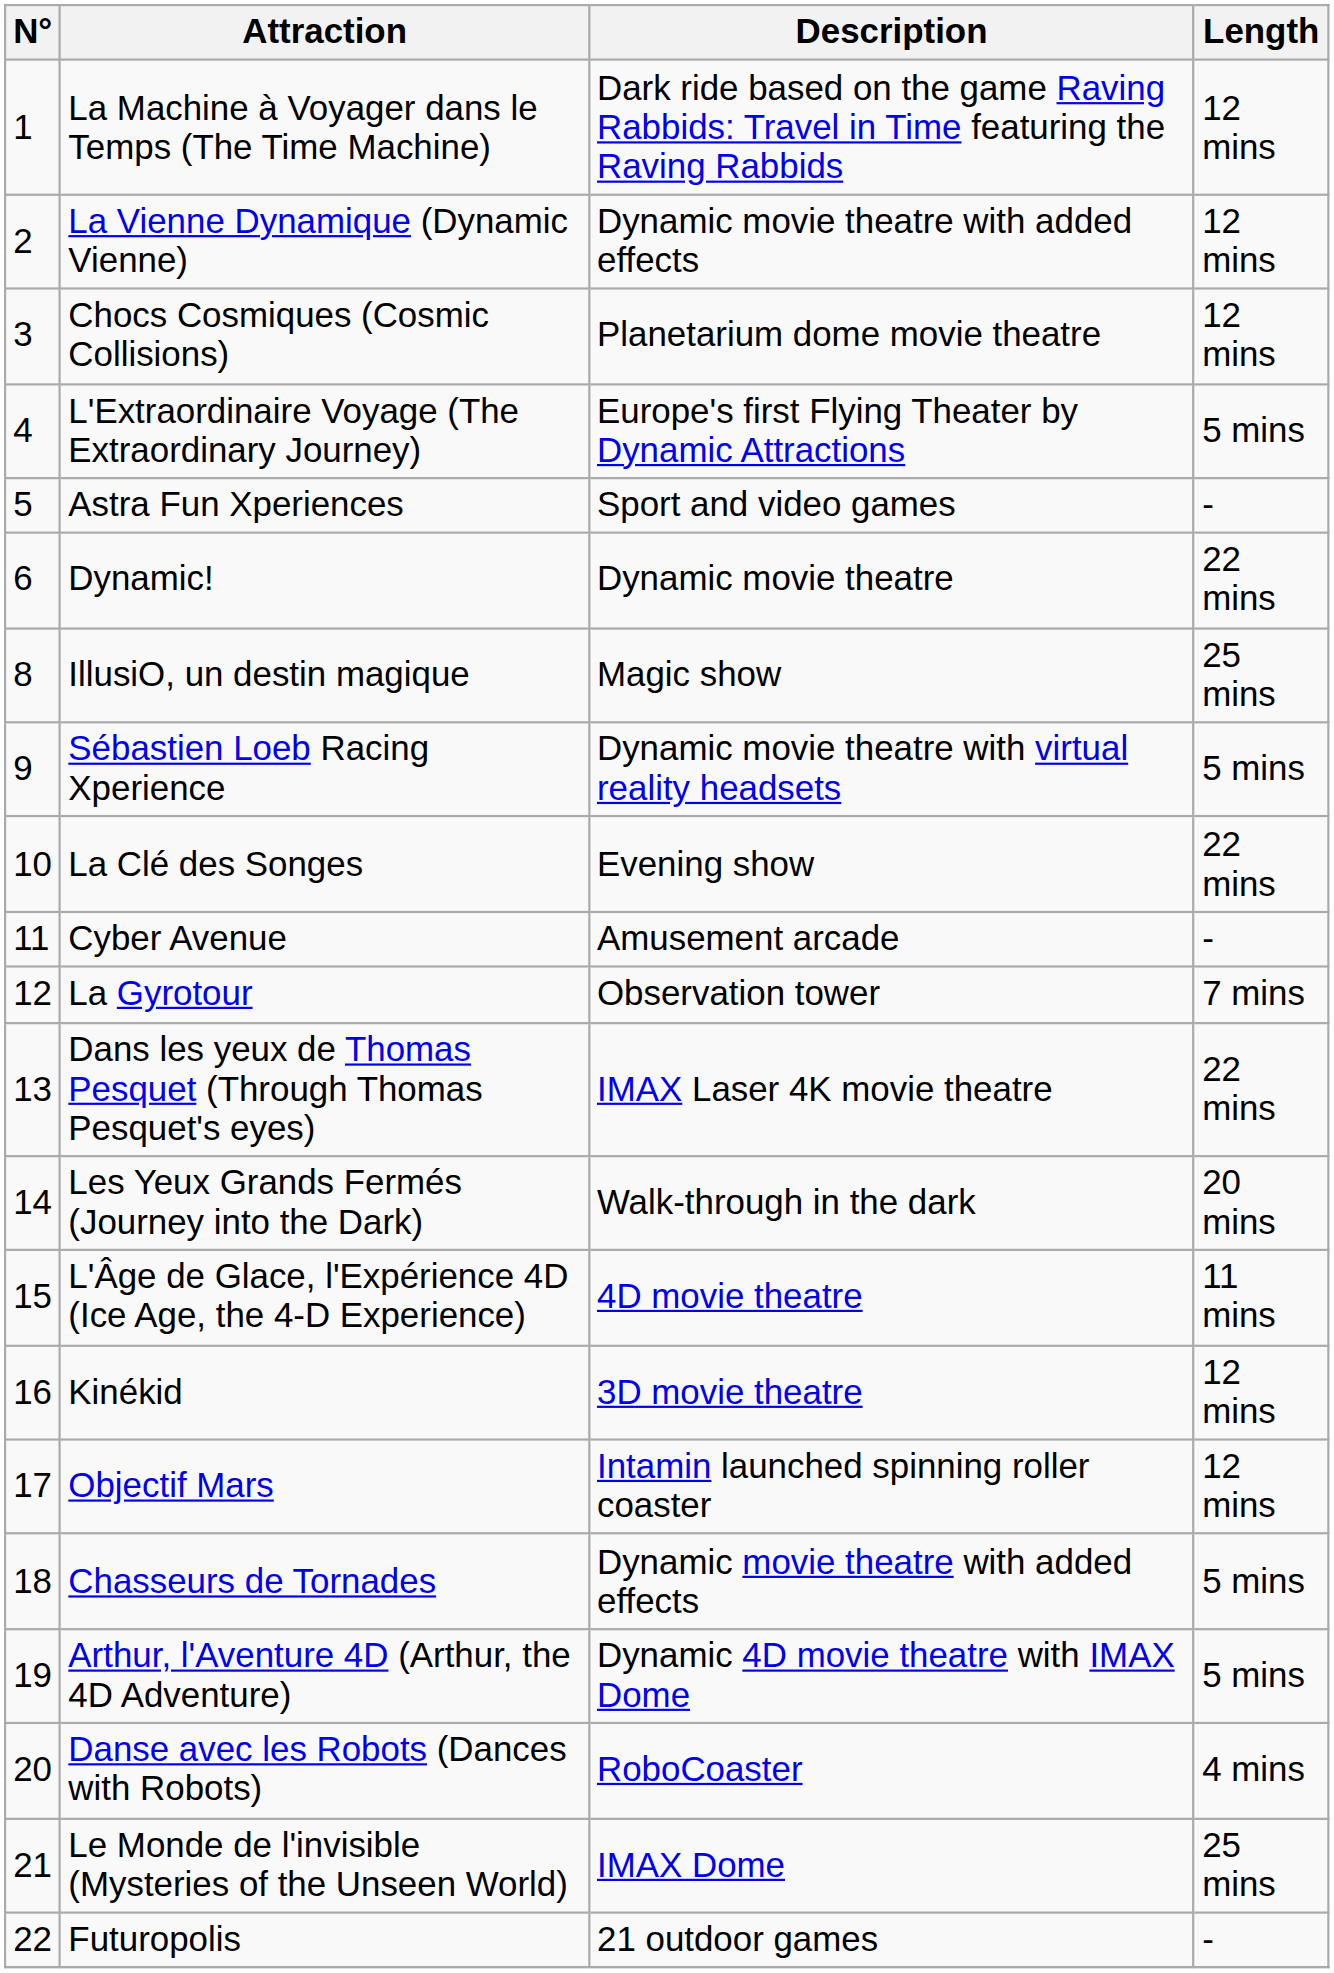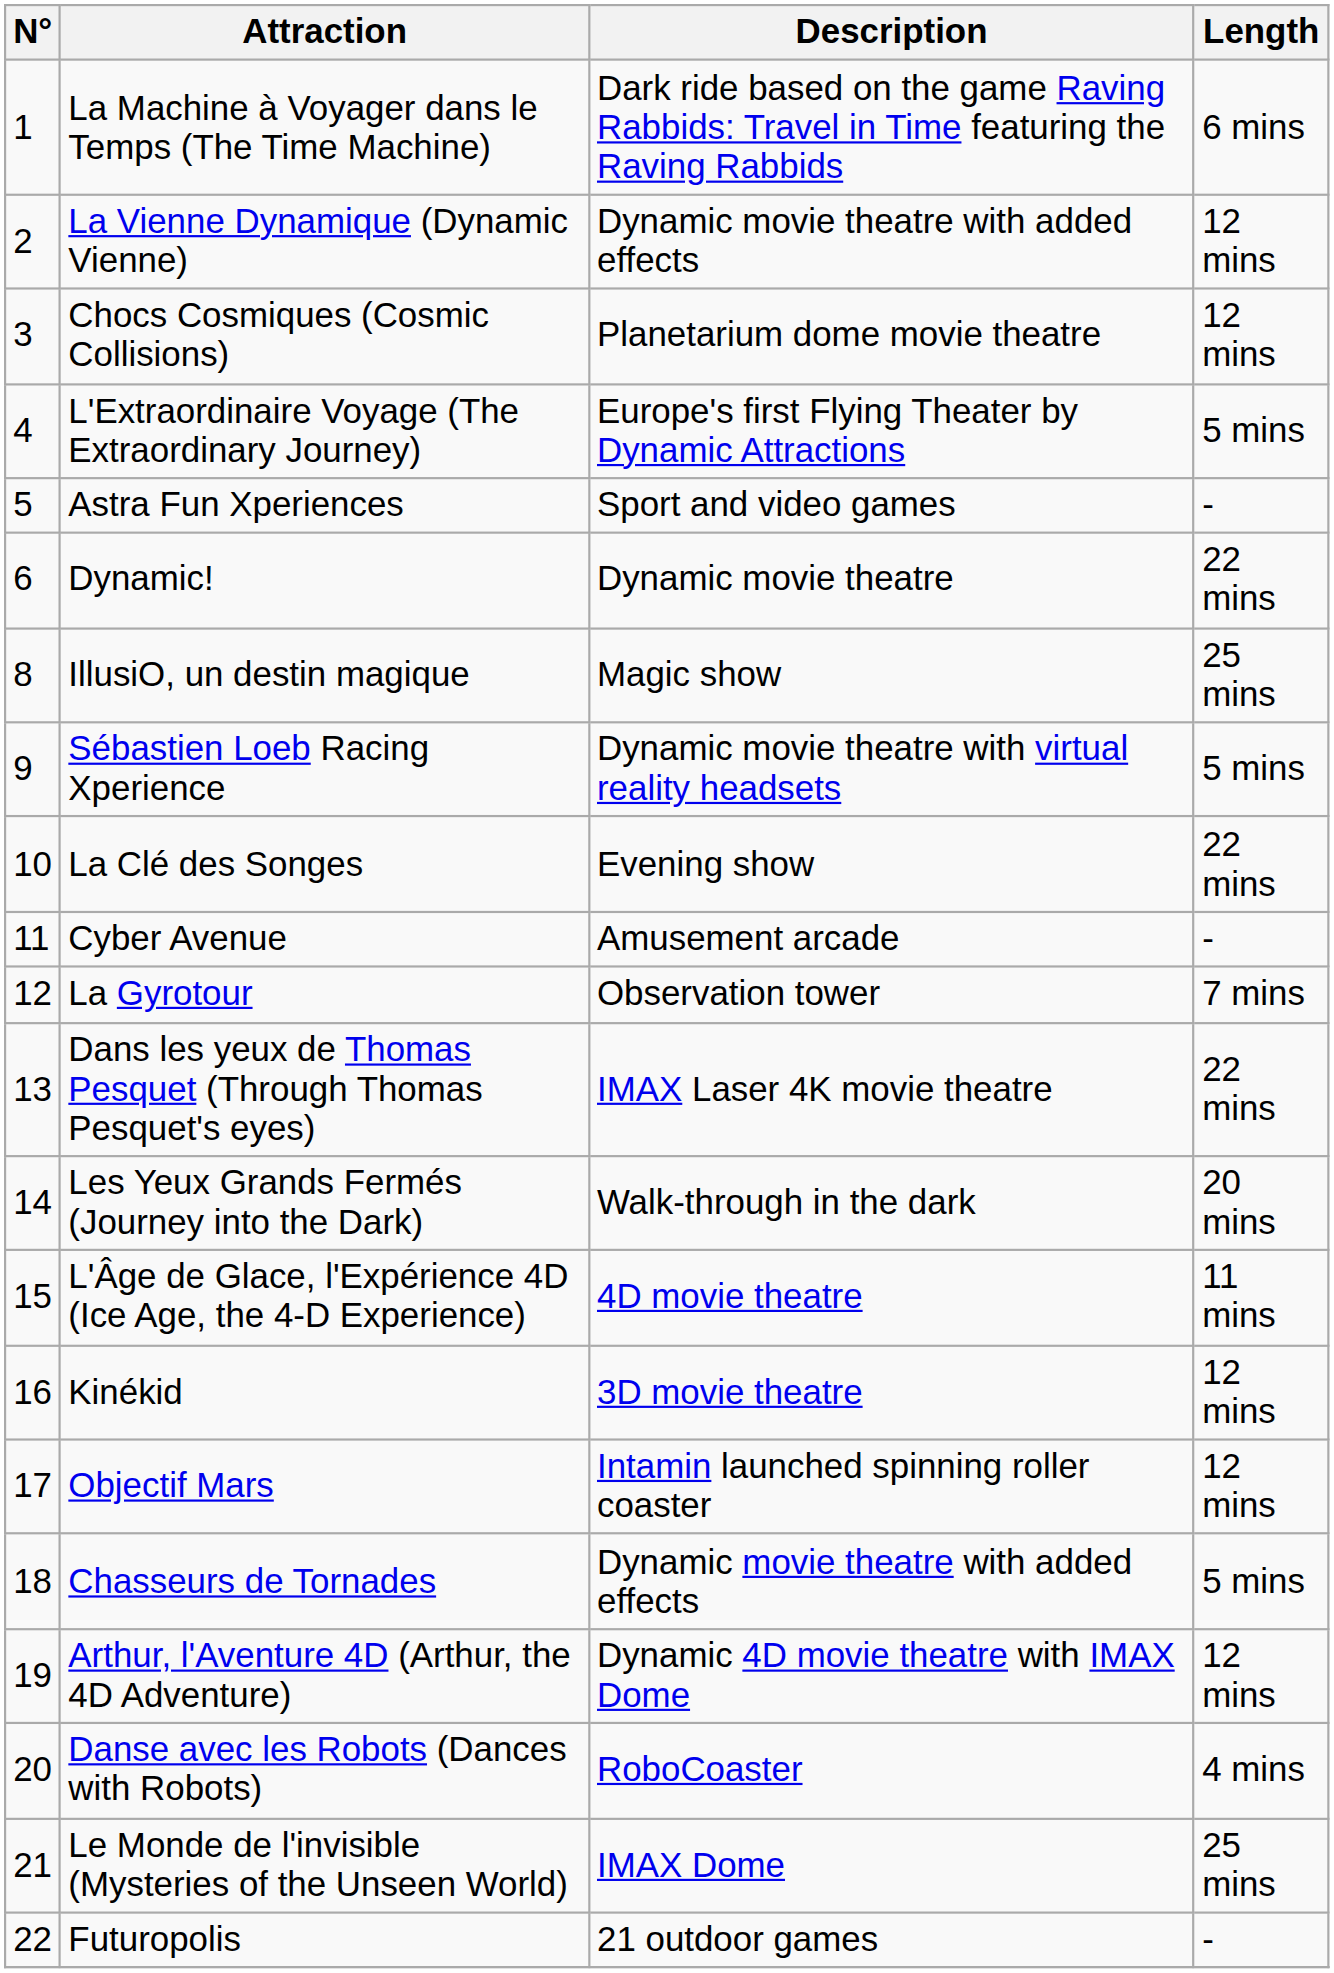La Machine à Voyager dans le Temps (The Time Machine) | Length: 12 mins -> 6 mins
Arthur, l'Aventure 4D (Arthur, the 4D Adventure) | Length: 5 mins -> 12 mins
